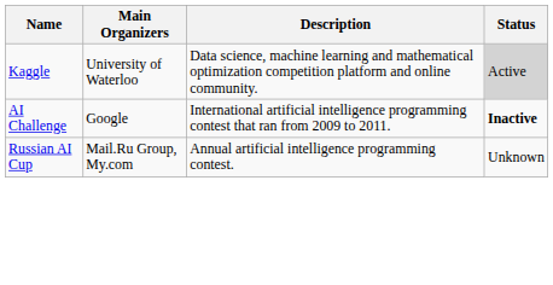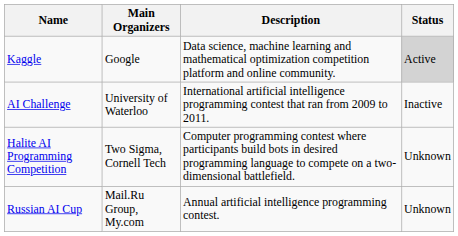Kaggle | Main Organizers: University of Waterloo -> Google
AI Challenge | Main Organizers: Google -> University of Waterloo
AI Challenge | Status: bold -> normal
+ row: Halite AI Programming Competition | Two Sigma, Cornell Tech | Computer programming contest where participants build bots in desired programming language to compete on a two-dimensional battlefield. | Unknown
